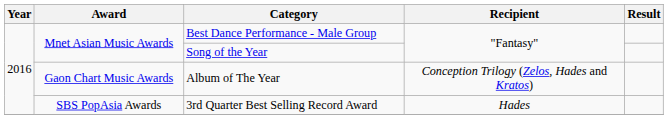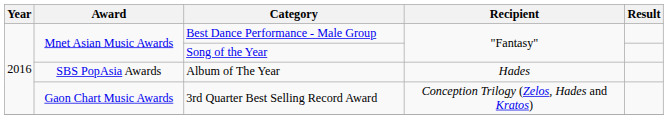Album of The Year | Award: Gaon Chart Music Awards -> SBS PopAsia Awards
Album of The Year | Recipient: Conception Trilogy (Zelos, Hades and Kratos) -> Hades
3rd Quarter Best Selling Record Award | Award: SBS PopAsia Awards -> Gaon Chart Music Awards
3rd Quarter Best Selling Record Award | Recipient: Hades -> Conception Trilogy (Zelos, Hades and Kratos)
